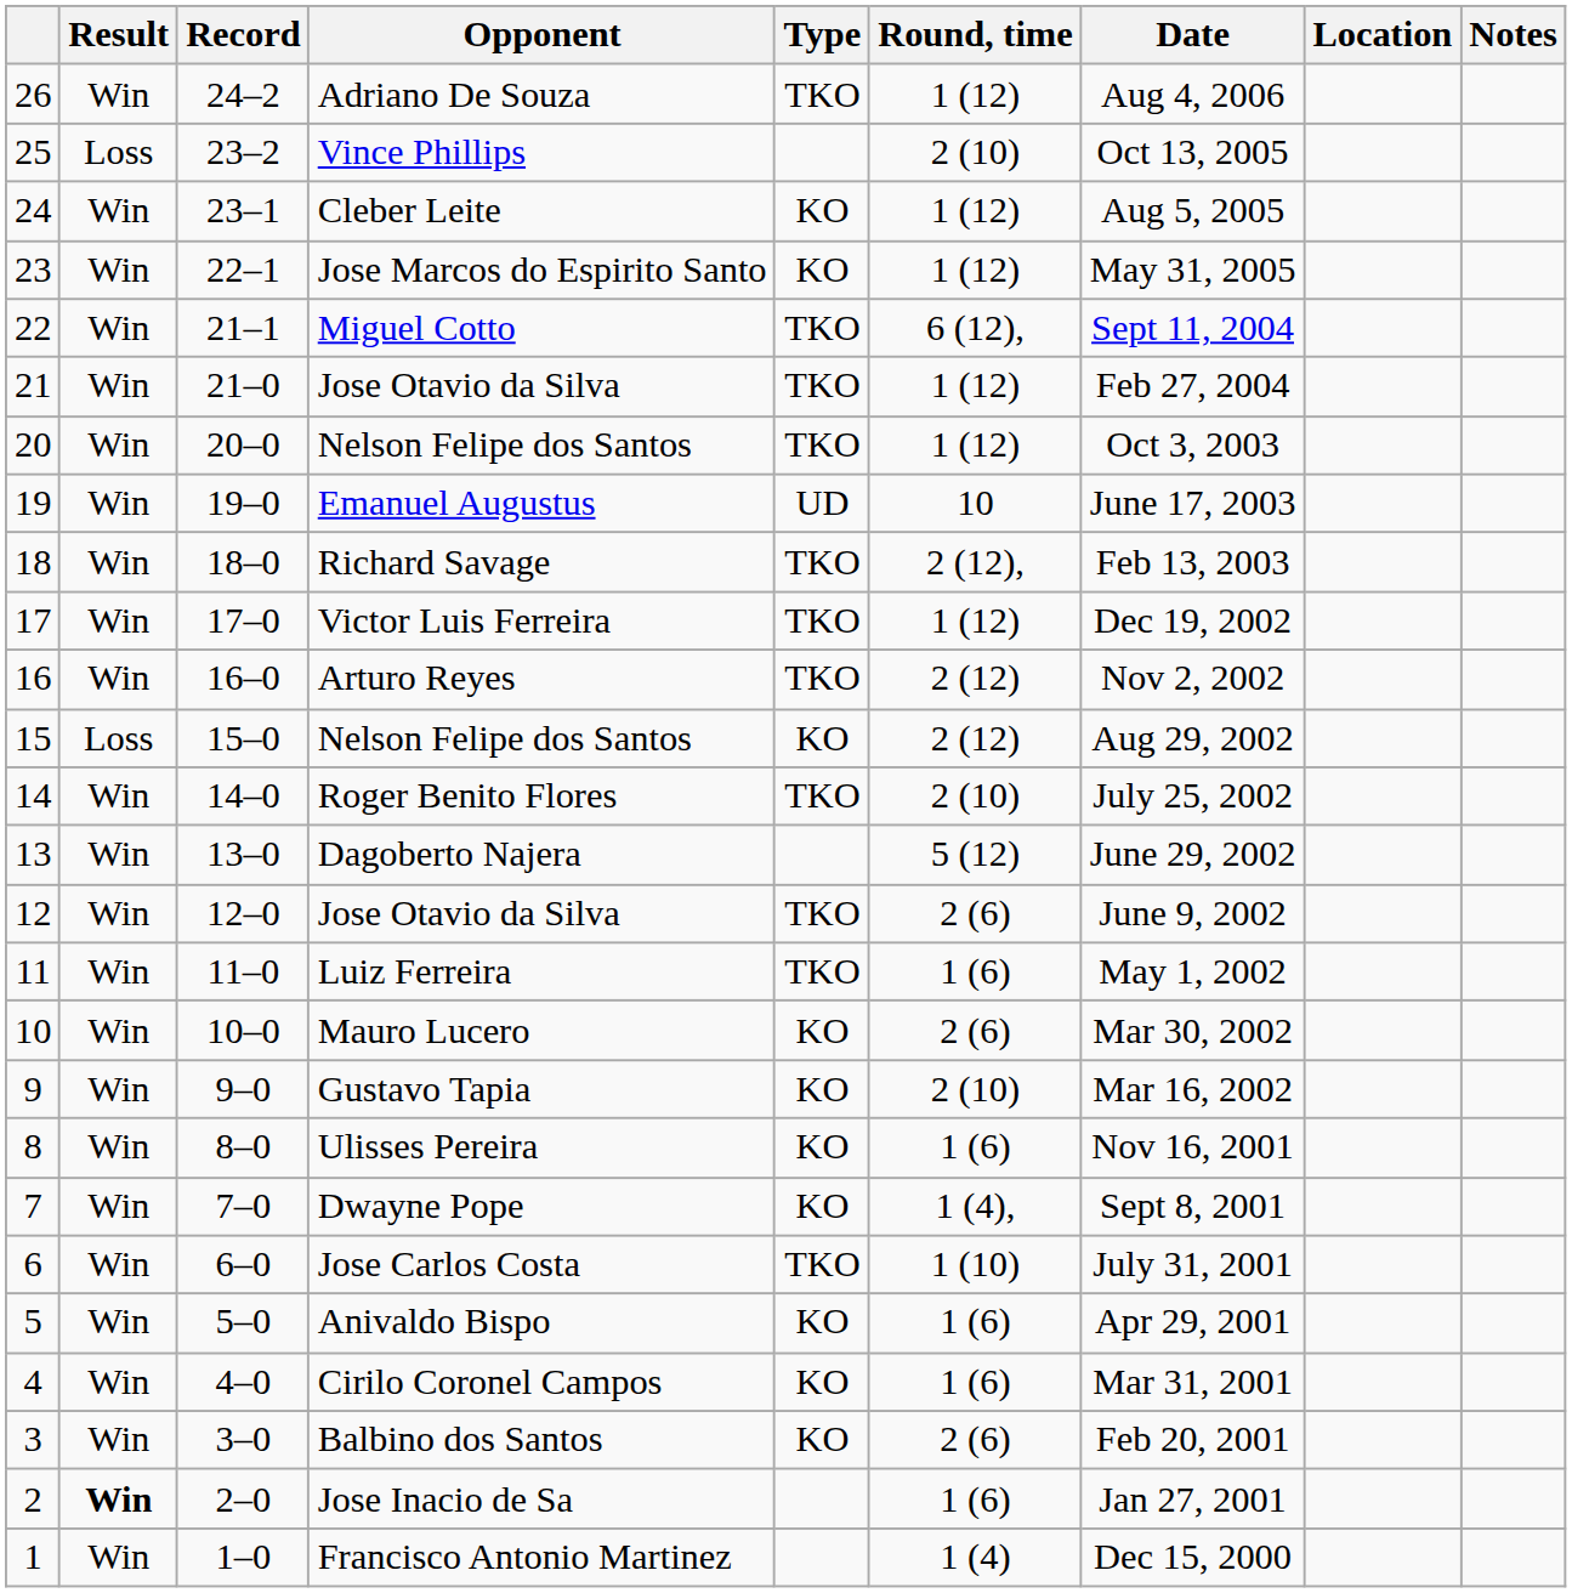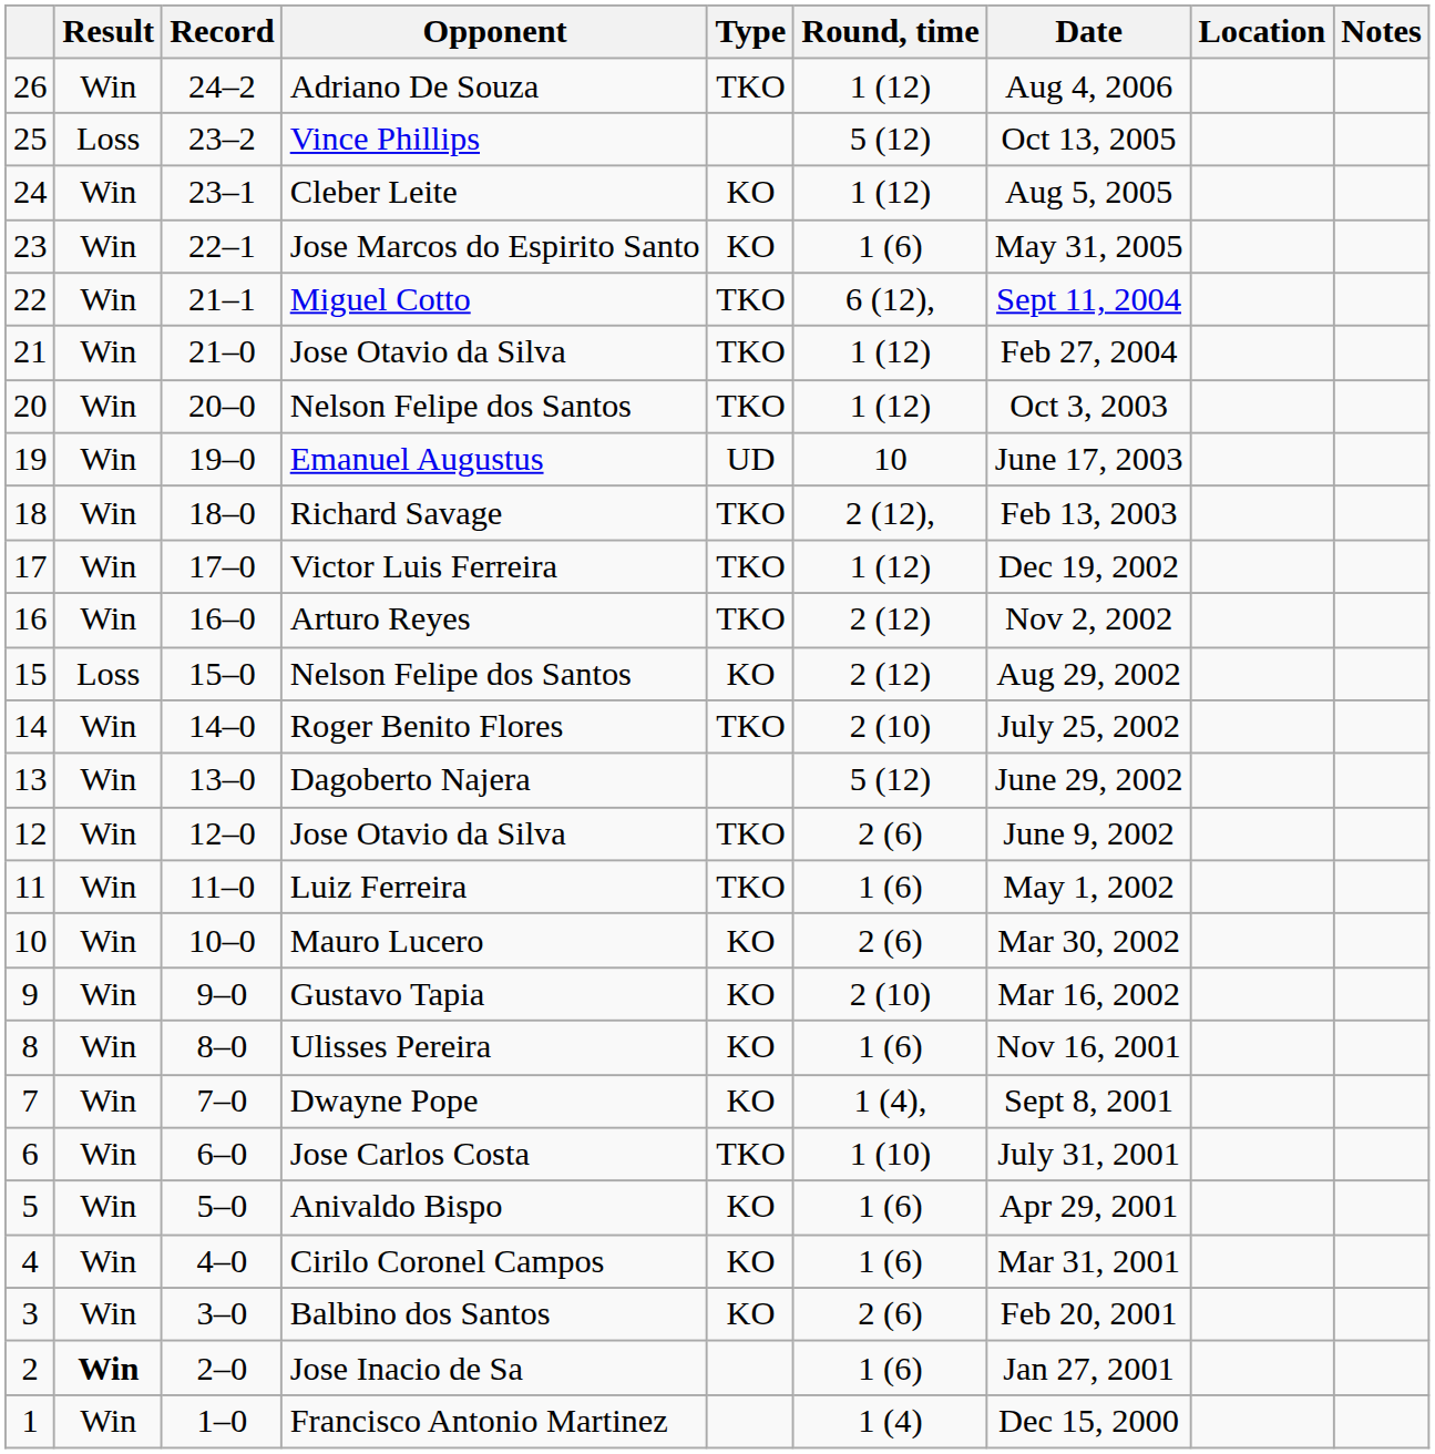Vince Phillips | Round, time: 2 (10) -> 5 (12)
Jose Marcos do Espirito Santo | Round, time: 1 (12) -> 1 (6)
